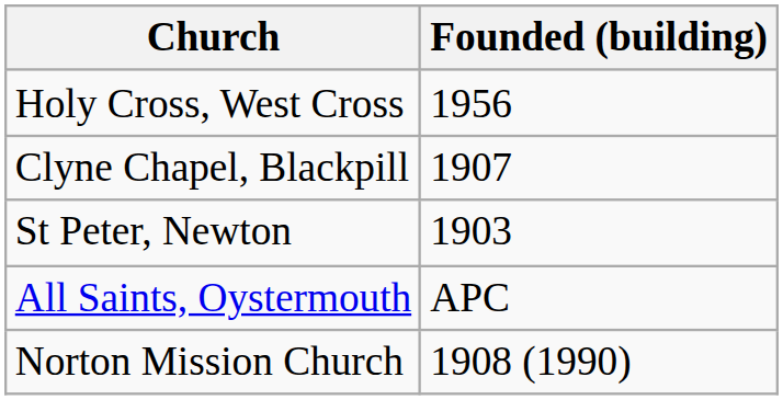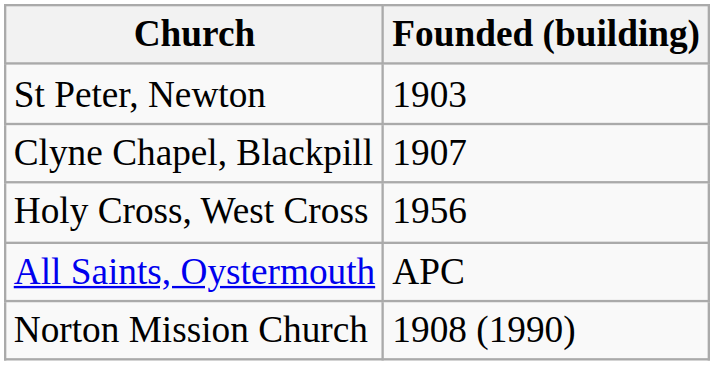rows swapped: Holy Cross, West Cross <-> St Peter, Newton
